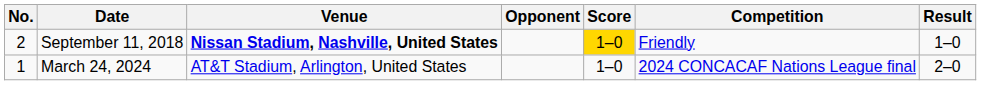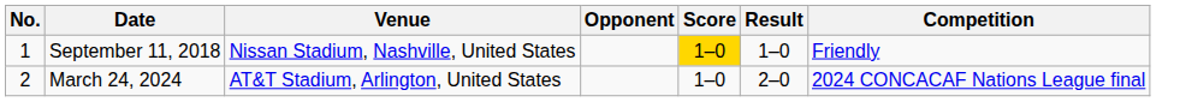columns swapped: Result <-> Competition
September 11, 2018 | No.: 2 -> 1
September 11, 2018 | Venue: bold -> normal
March 24, 2024 | No.: 1 -> 2
